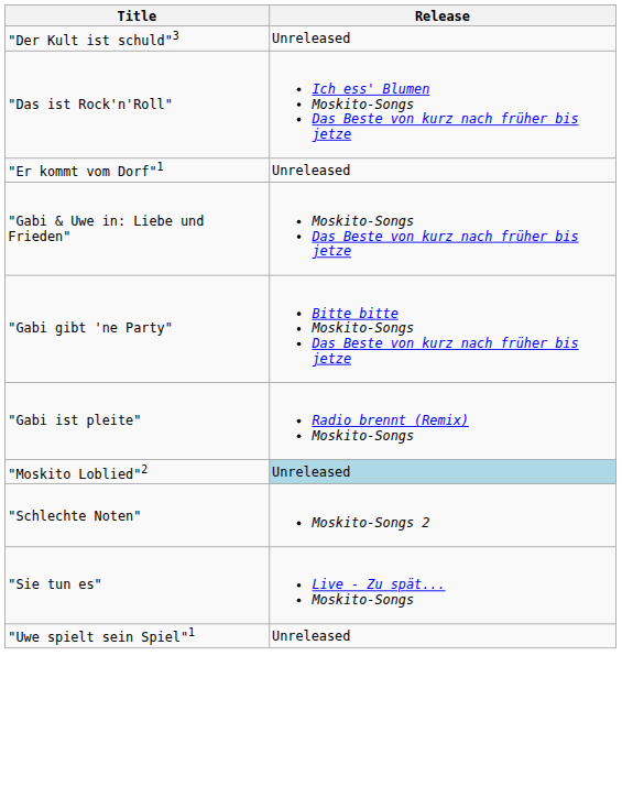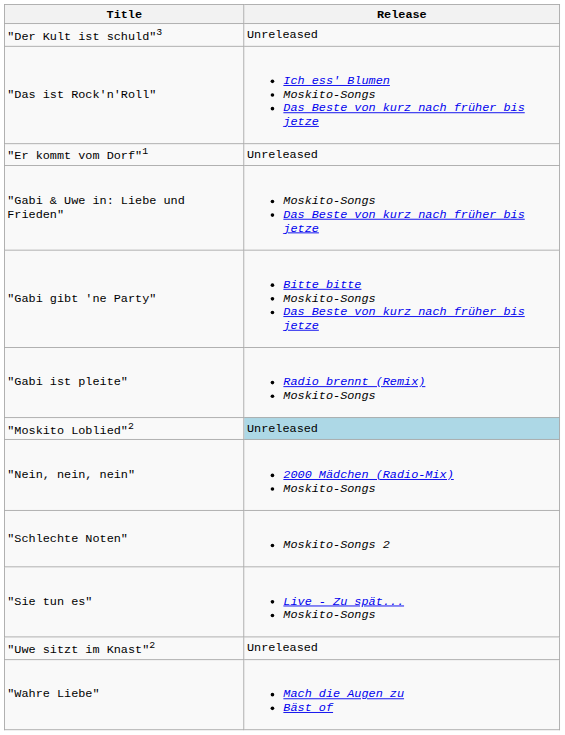+ row: "Nein, nein, nein" | 2000 Mädchen (Radio-Mix) Moskito-Songs
+ row: "Uwe sitzt im Knast"2 | Unreleased
- row: "Uwe spielt sein Spiel"1 | Unreleased
+ row: "Wahre Liebe" | Mach die Augen zu Bäst of
